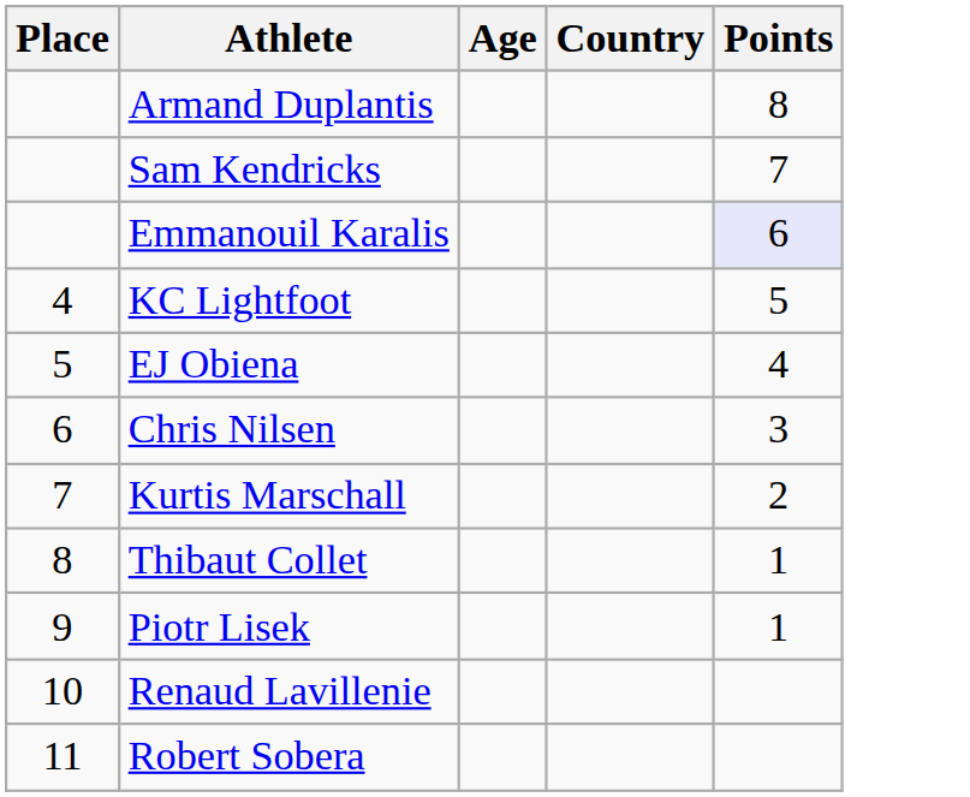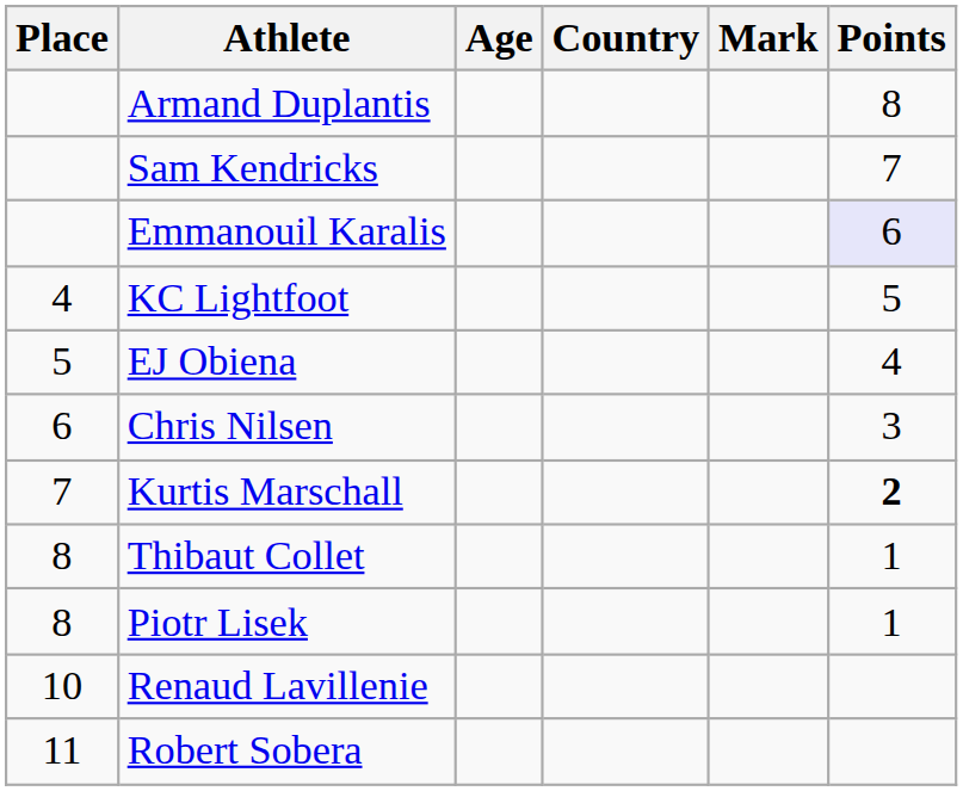+ column: Mark
Kurtis Marschall | Points: normal -> bold
Piotr Lisek | Place: 9 -> 8
